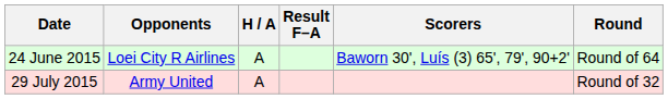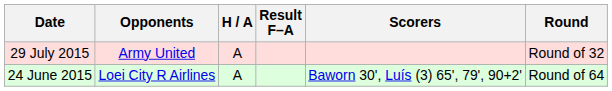rows swapped: 24 June 2015 <-> 29 July 2015
